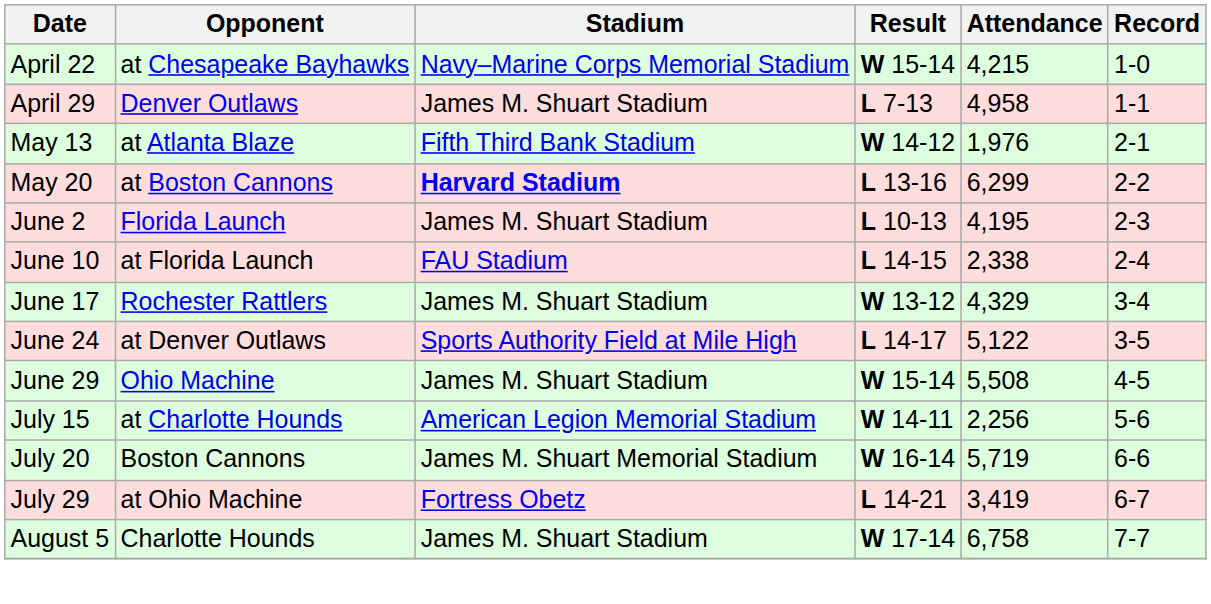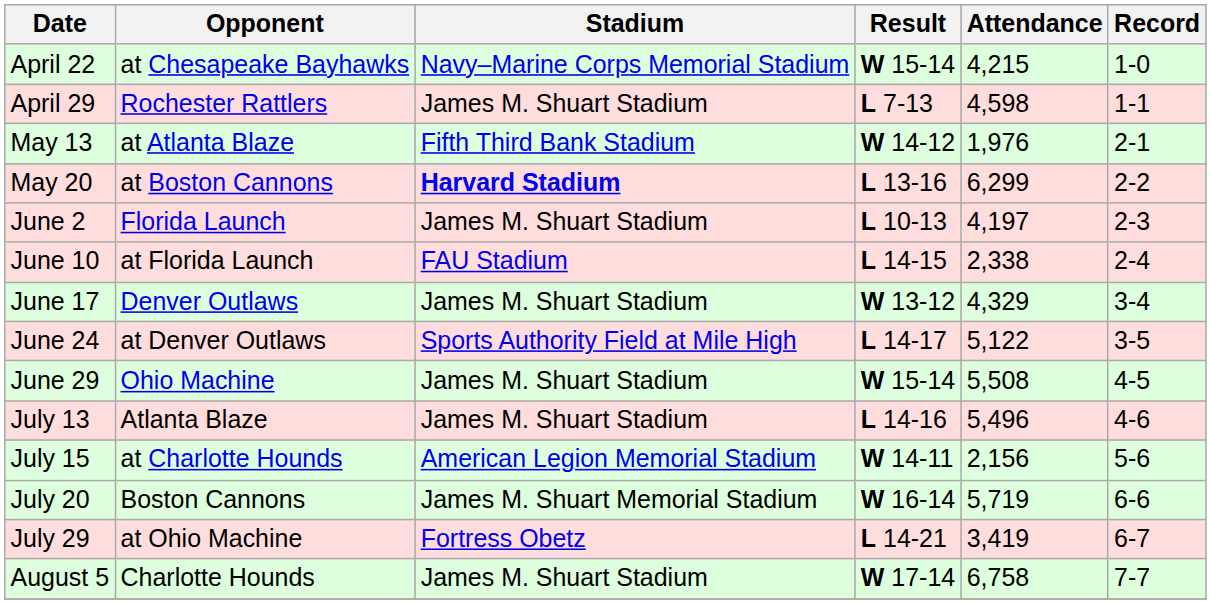April 29 | Opponent: Denver Outlaws -> Rochester Rattlers
April 29 | Attendance: 4,958 -> 4,598
June 2 | Attendance: 4,195 -> 4,197
June 17 | Opponent: Rochester Rattlers -> Denver Outlaws
+ row: July 13 | Atlanta Blaze | James M. Shuart Stadium | L 14-16 | 5,496 | 4-6
July 15 | Attendance: 2,256 -> 2,156
